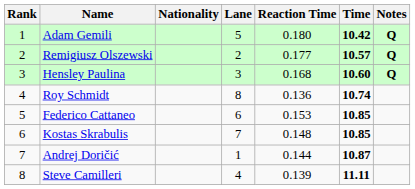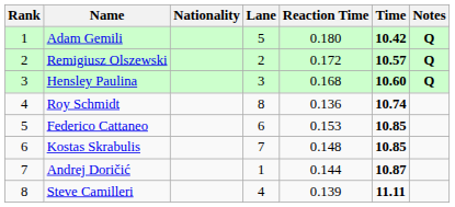Remigiusz Olszewski | Reaction Time: 0.177 -> 0.172
